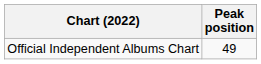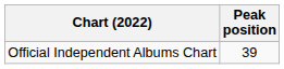Official Independent Albums Chart | Peak position: 49 -> 39
